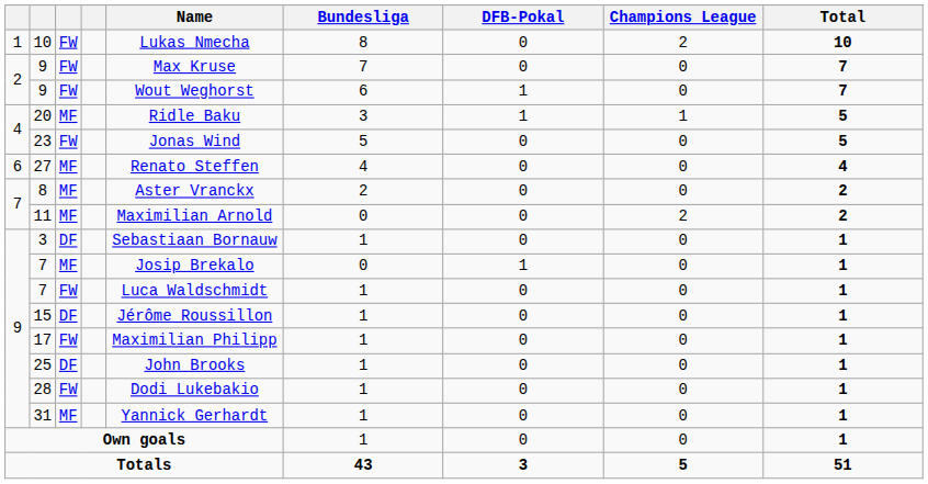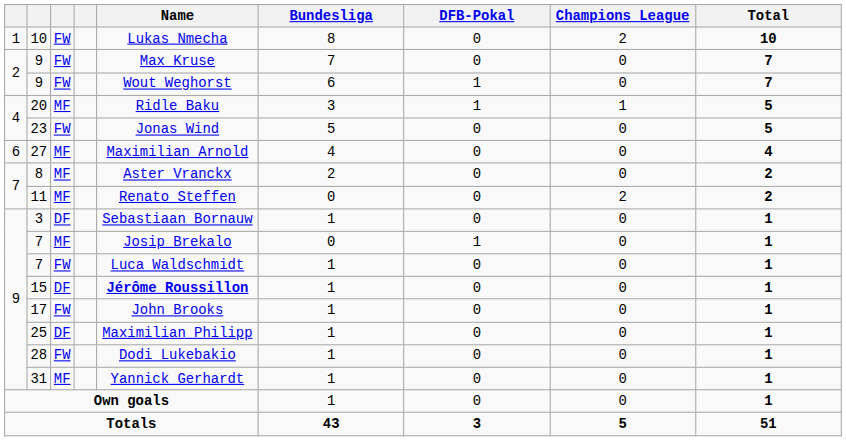27 | Name: Renato Steffen -> Maximilian Arnold
11 | Name: Maximilian Arnold -> Renato Steffen
15 | Name: normal -> bold
17 | Name: Maximilian Philipp -> John Brooks
25 | Name: John Brooks -> Maximilian Philipp
